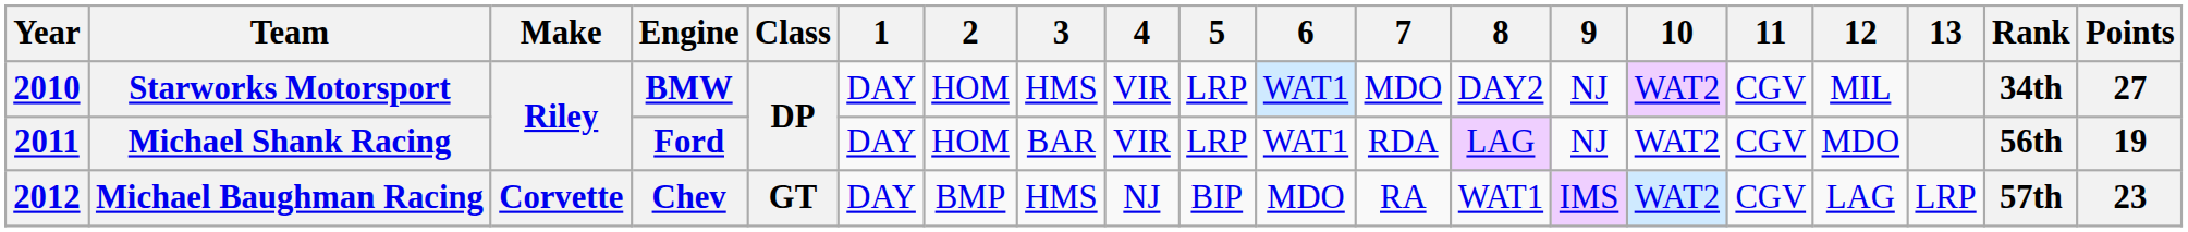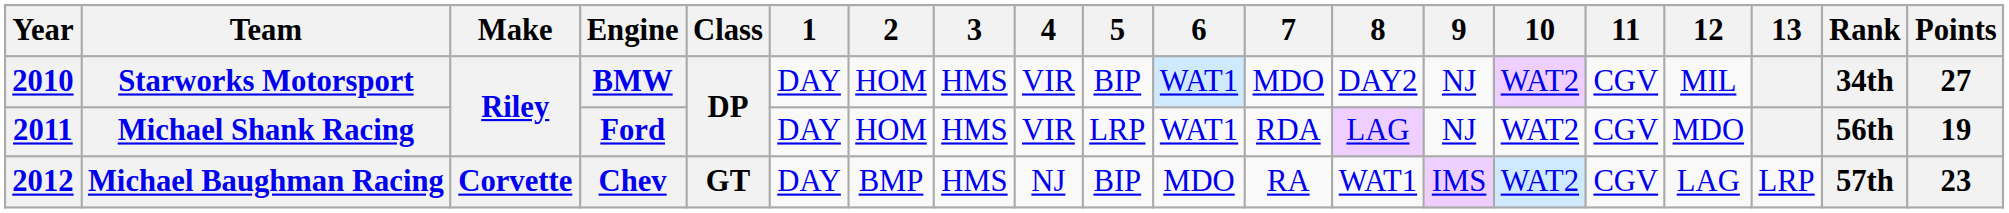Starworks Motorsport | 5: LRP -> BIP
Michael Shank Racing | 3: BAR -> HMS
